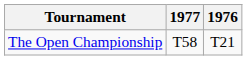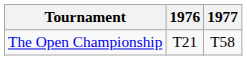columns swapped: 1976 <-> 1977
